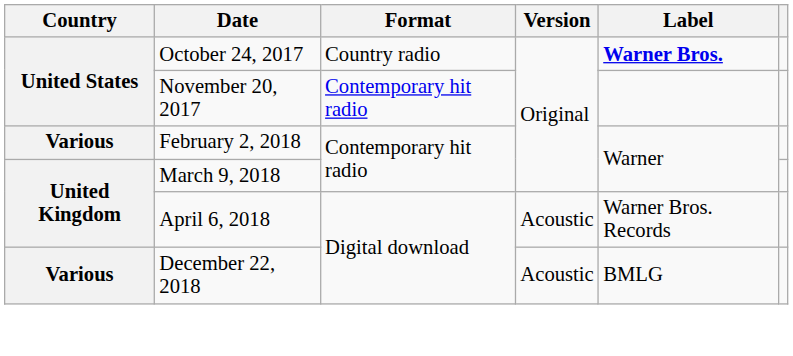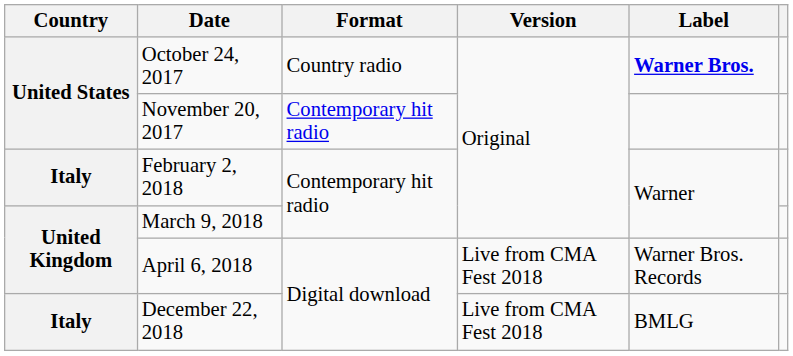February 2, 2018 | Country: Various -> Italy
April 6, 2018 | Version: Acoustic -> Live from CMA Fest 2018
December 22, 2018 | Country: Various -> Italy
December 22, 2018 | Version: Acoustic -> Live from CMA Fest 2018
